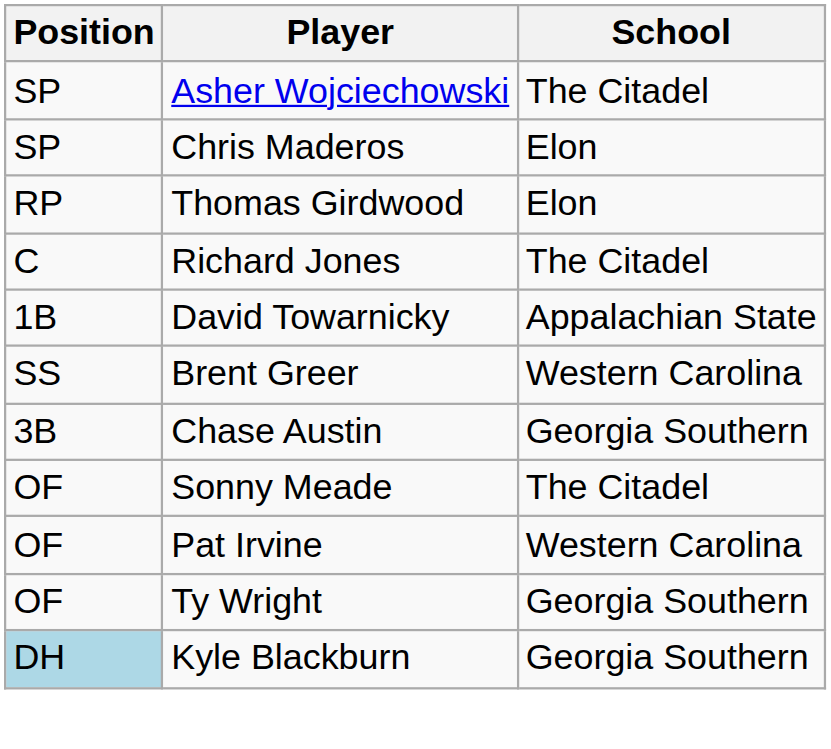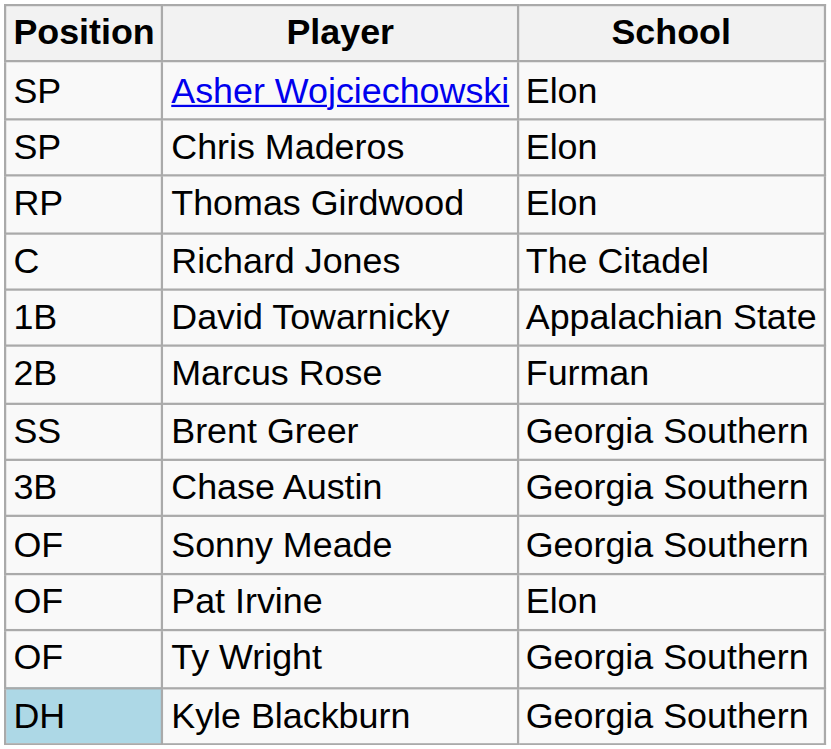Asher Wojciechowski | School: The Citadel -> Elon
+ row: 2B | Marcus Rose | Furman
Brent Greer | School: Western Carolina -> Georgia Southern
Sonny Meade | School: The Citadel -> Georgia Southern
Pat Irvine | School: Western Carolina -> Elon
